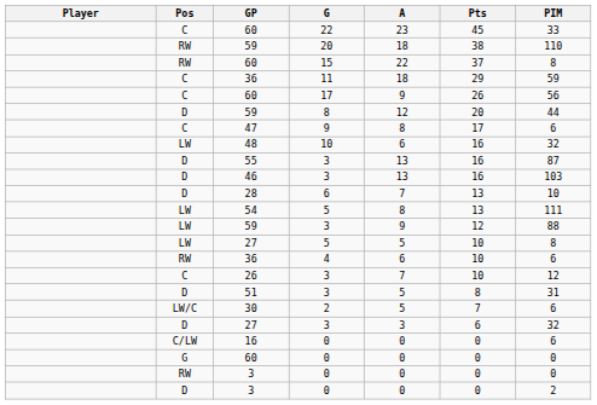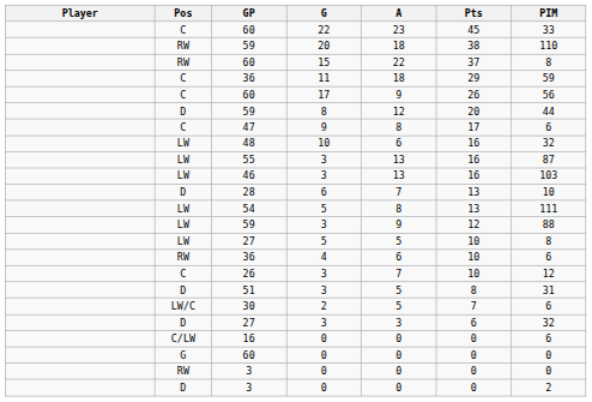55 | Pos: D -> LW
46 | Pos: D -> LW
